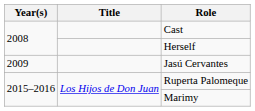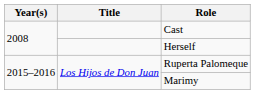- row: 2009 | Jasú Cervantes
